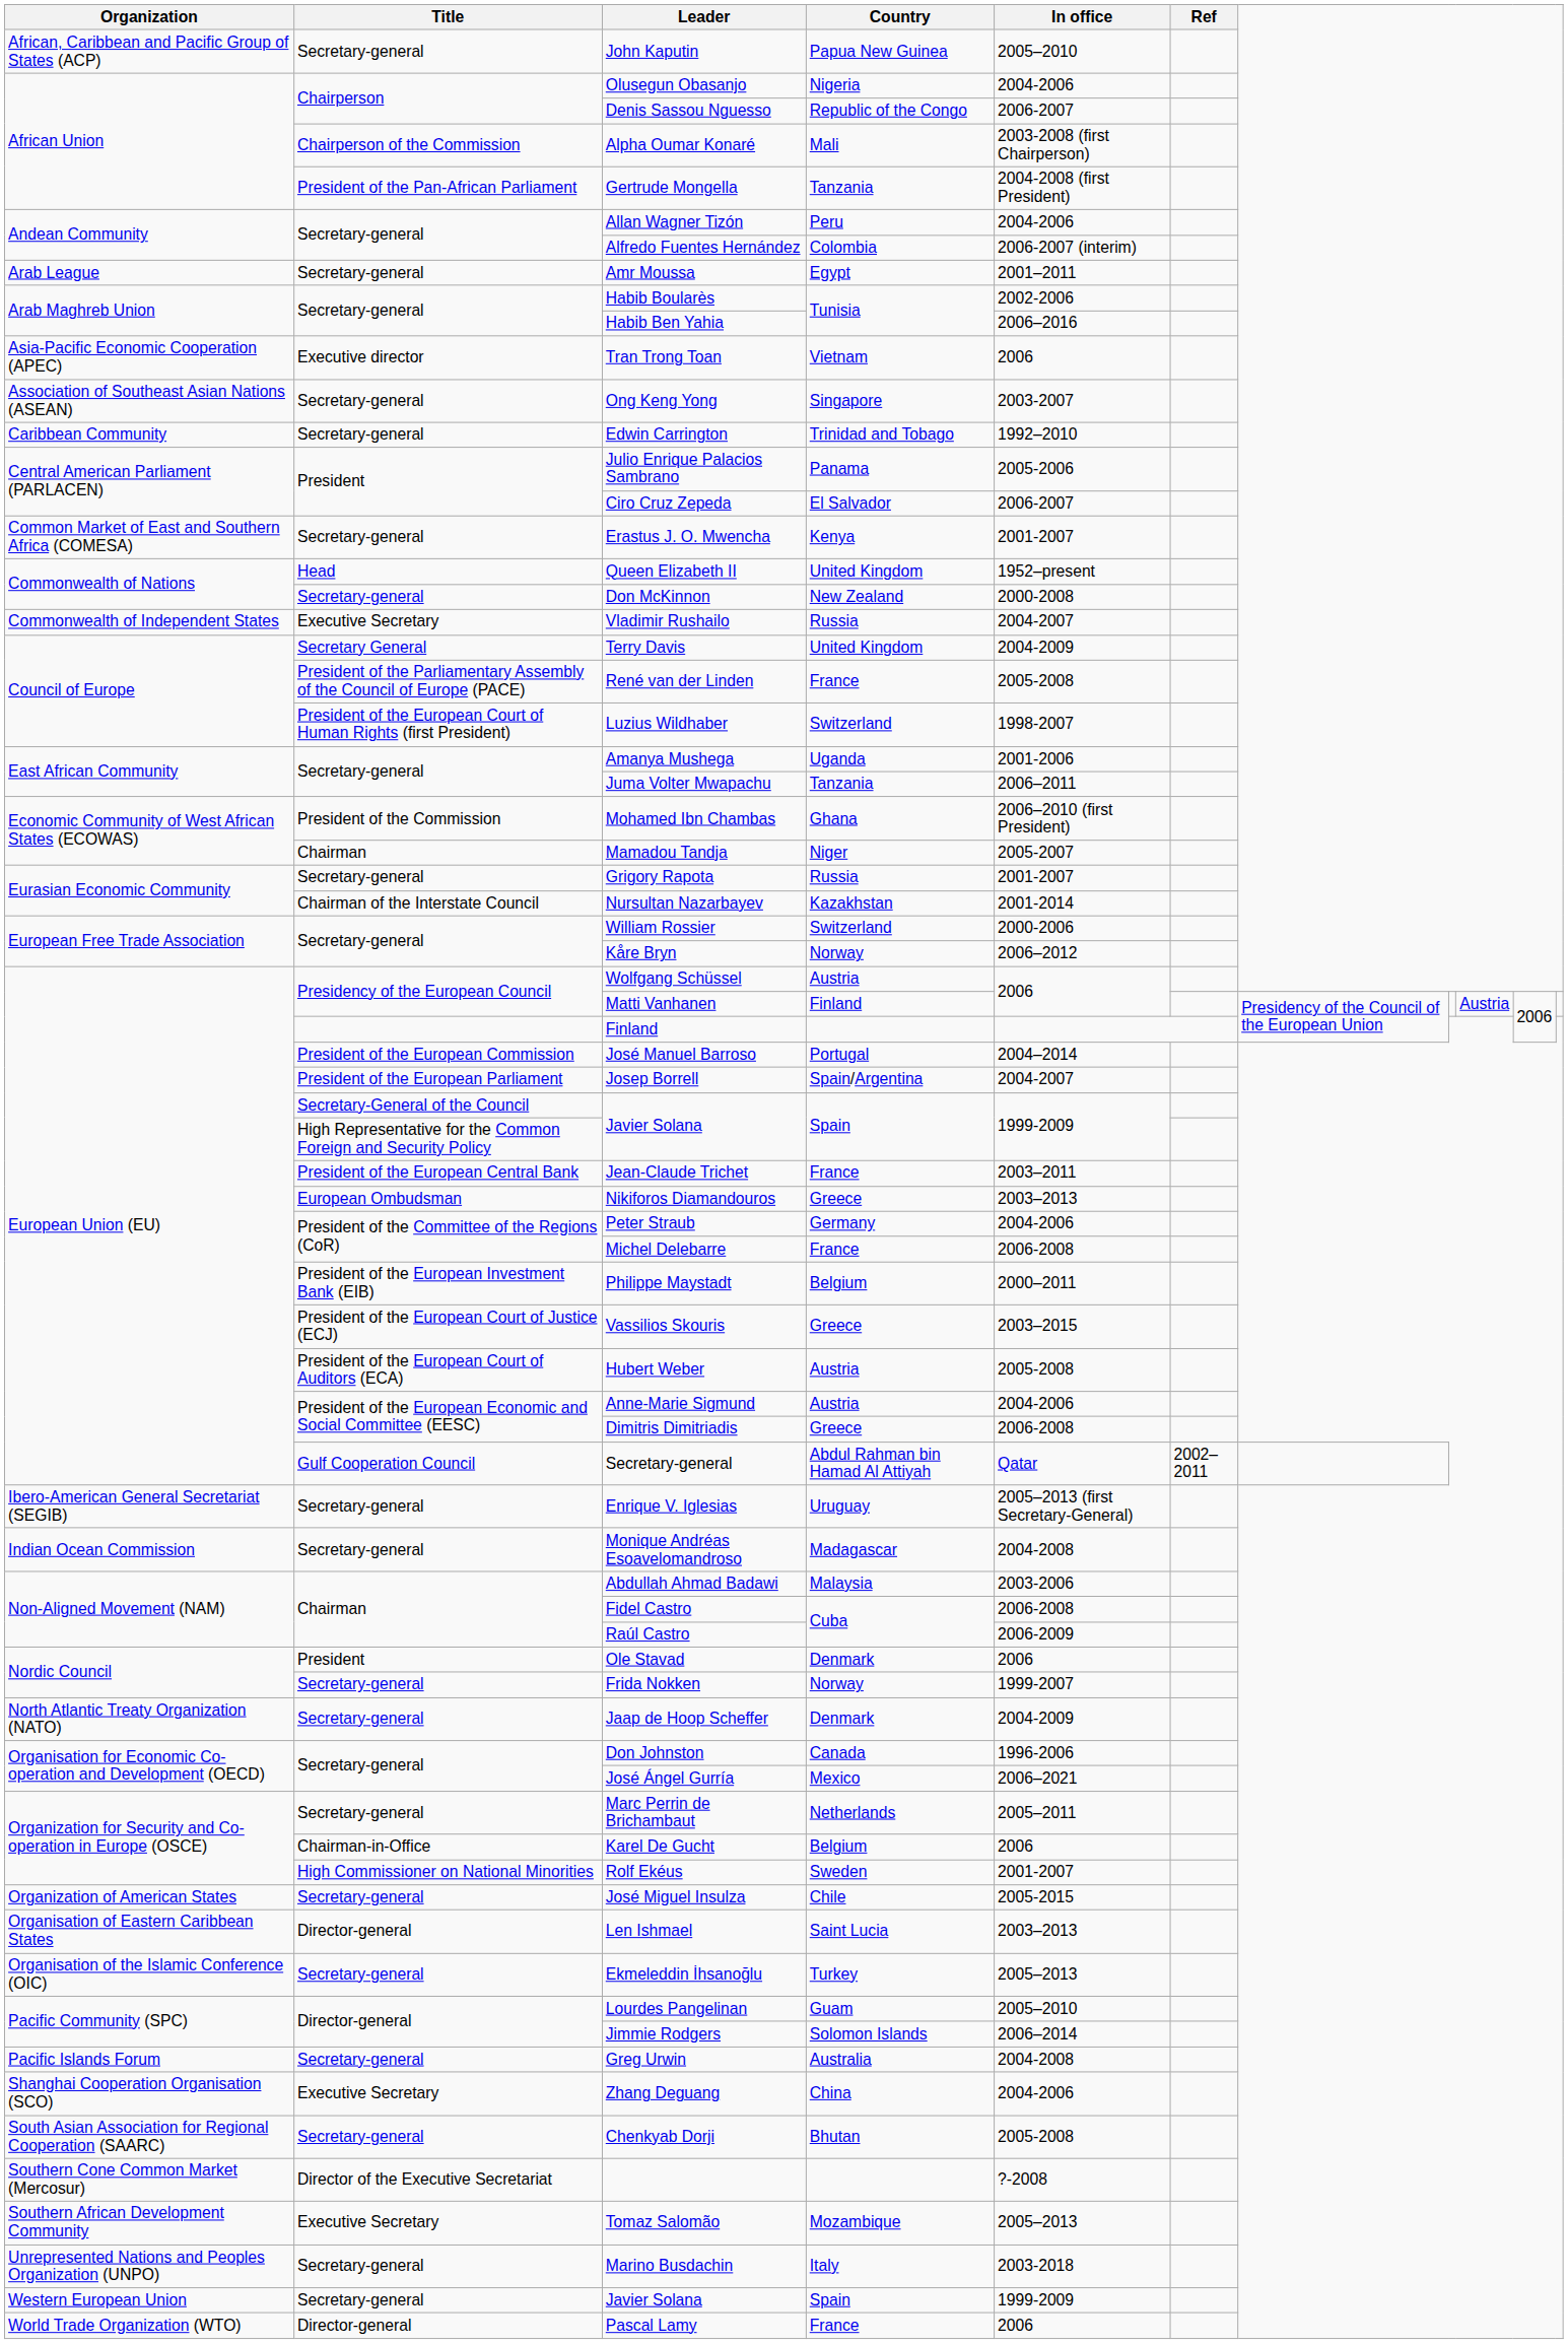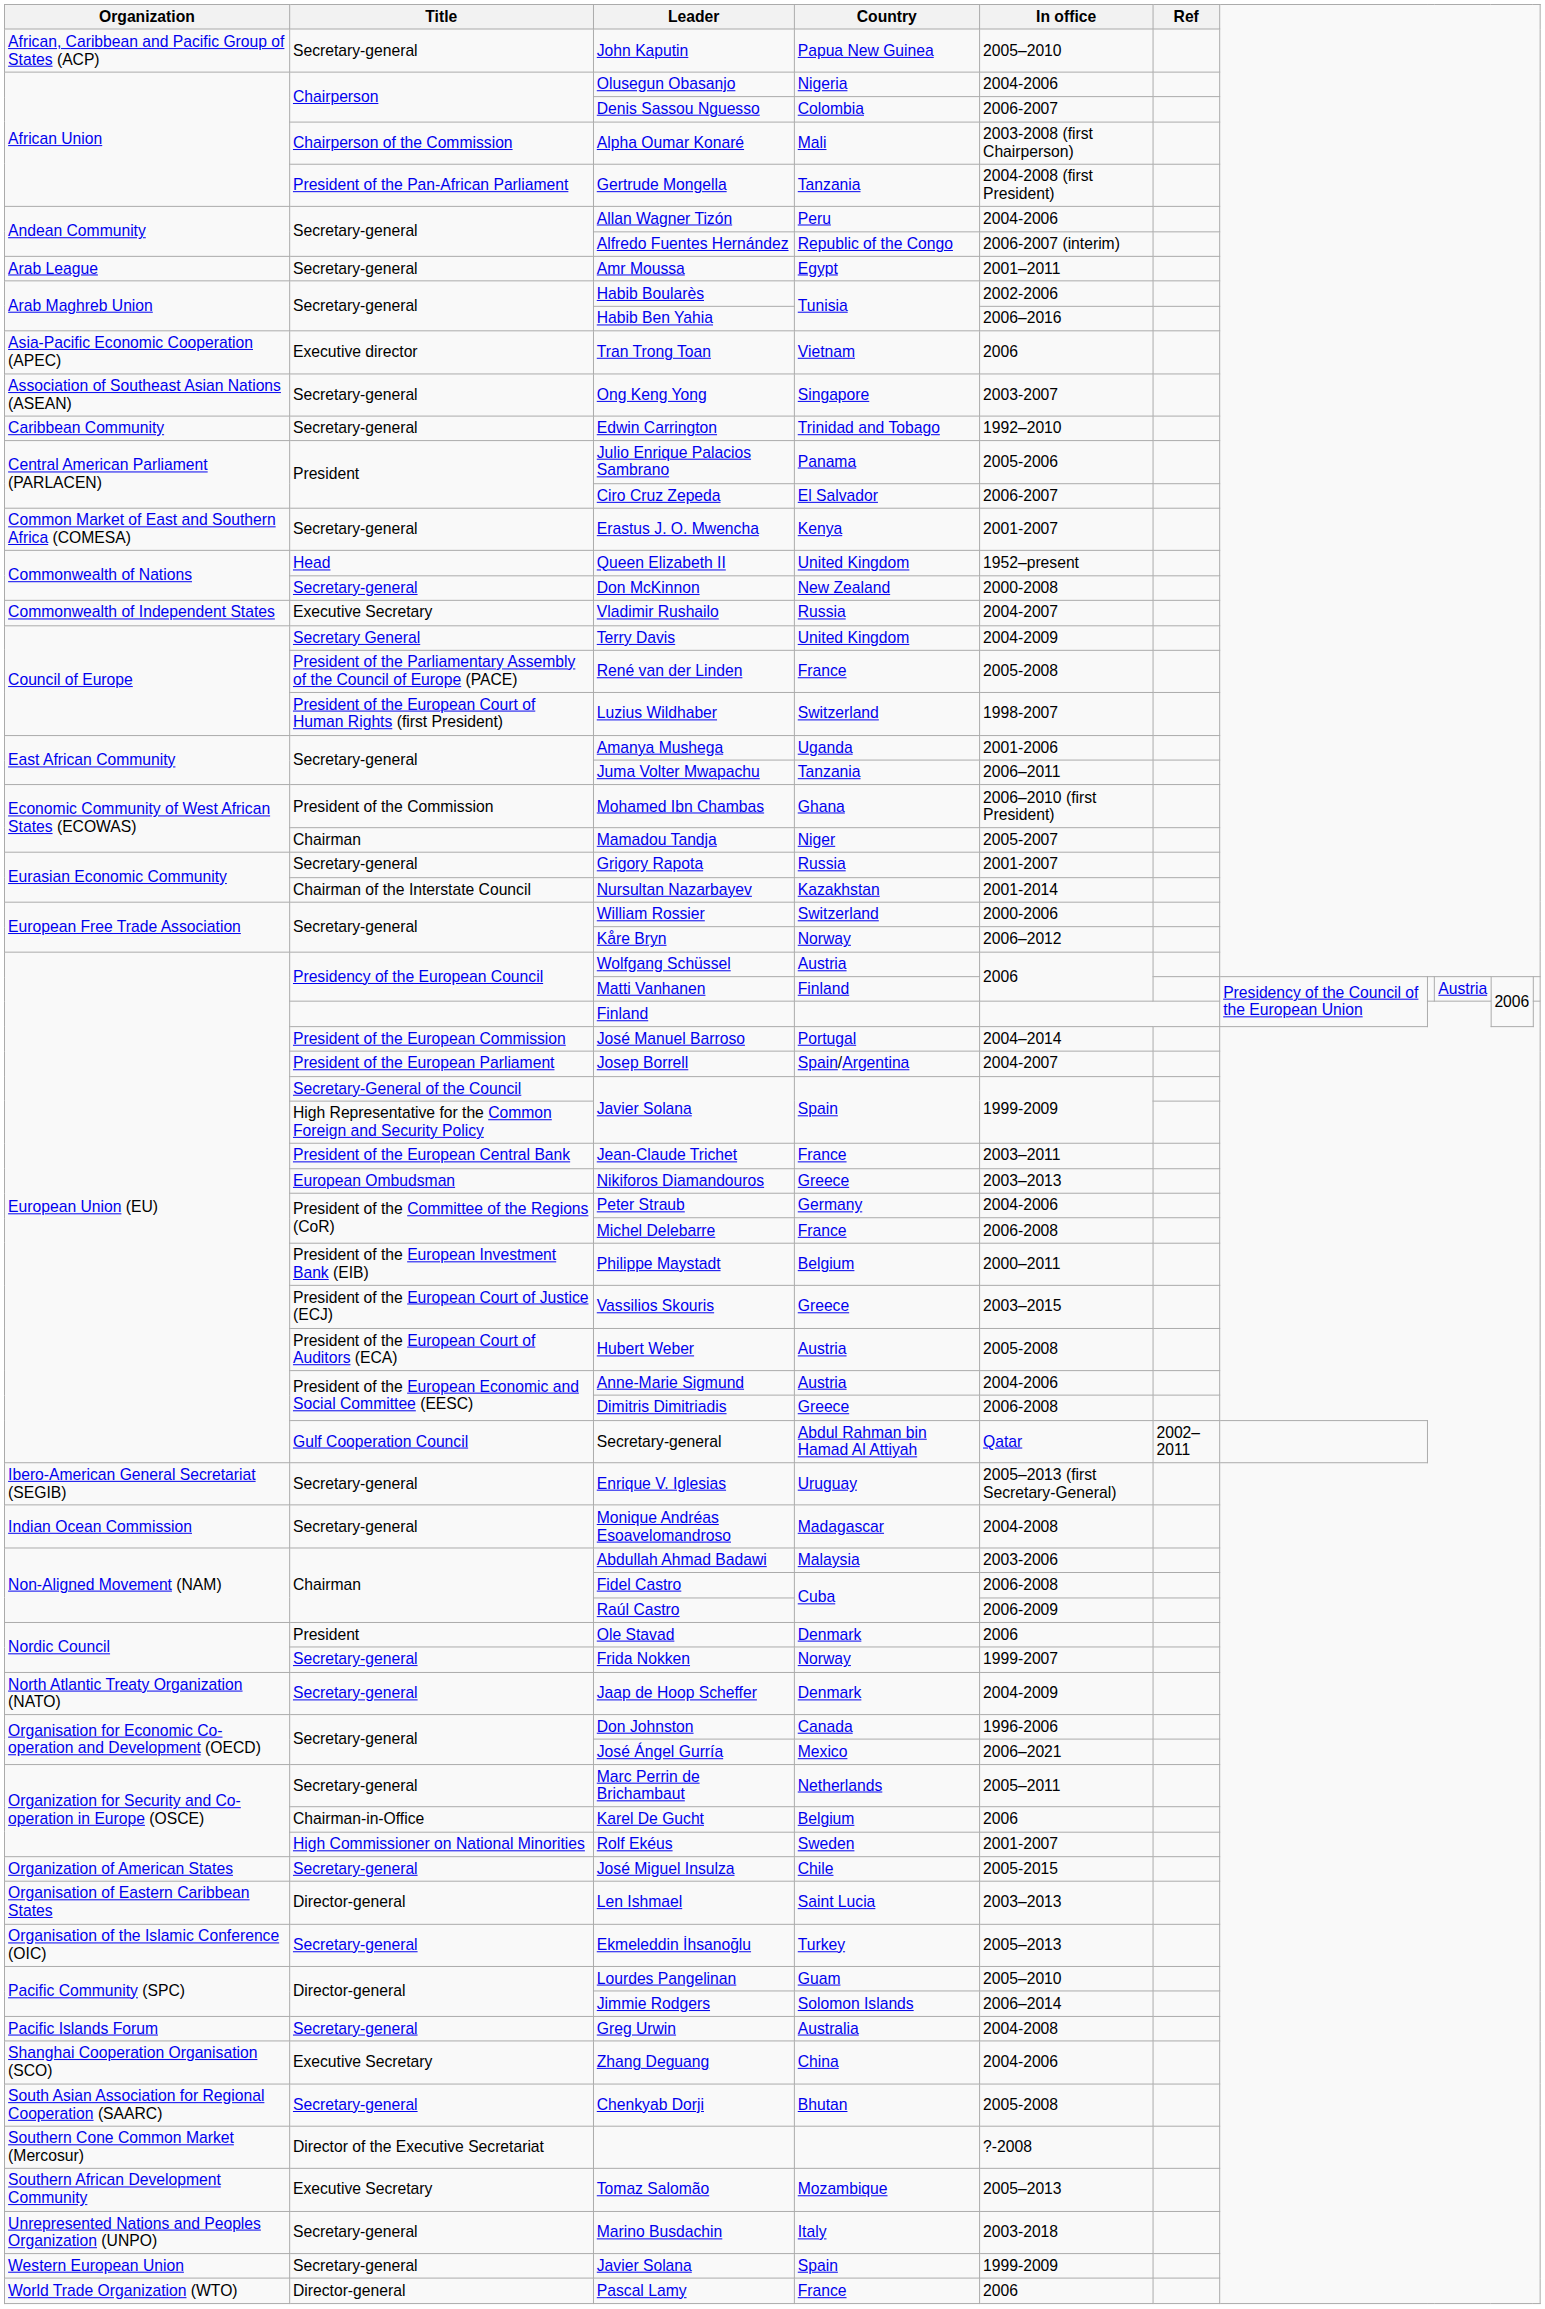Denis Sassou Nguesso | Country: Republic of the Congo -> Colombia
Alfredo Fuentes Hernández | Country: Colombia -> Republic of the Congo
